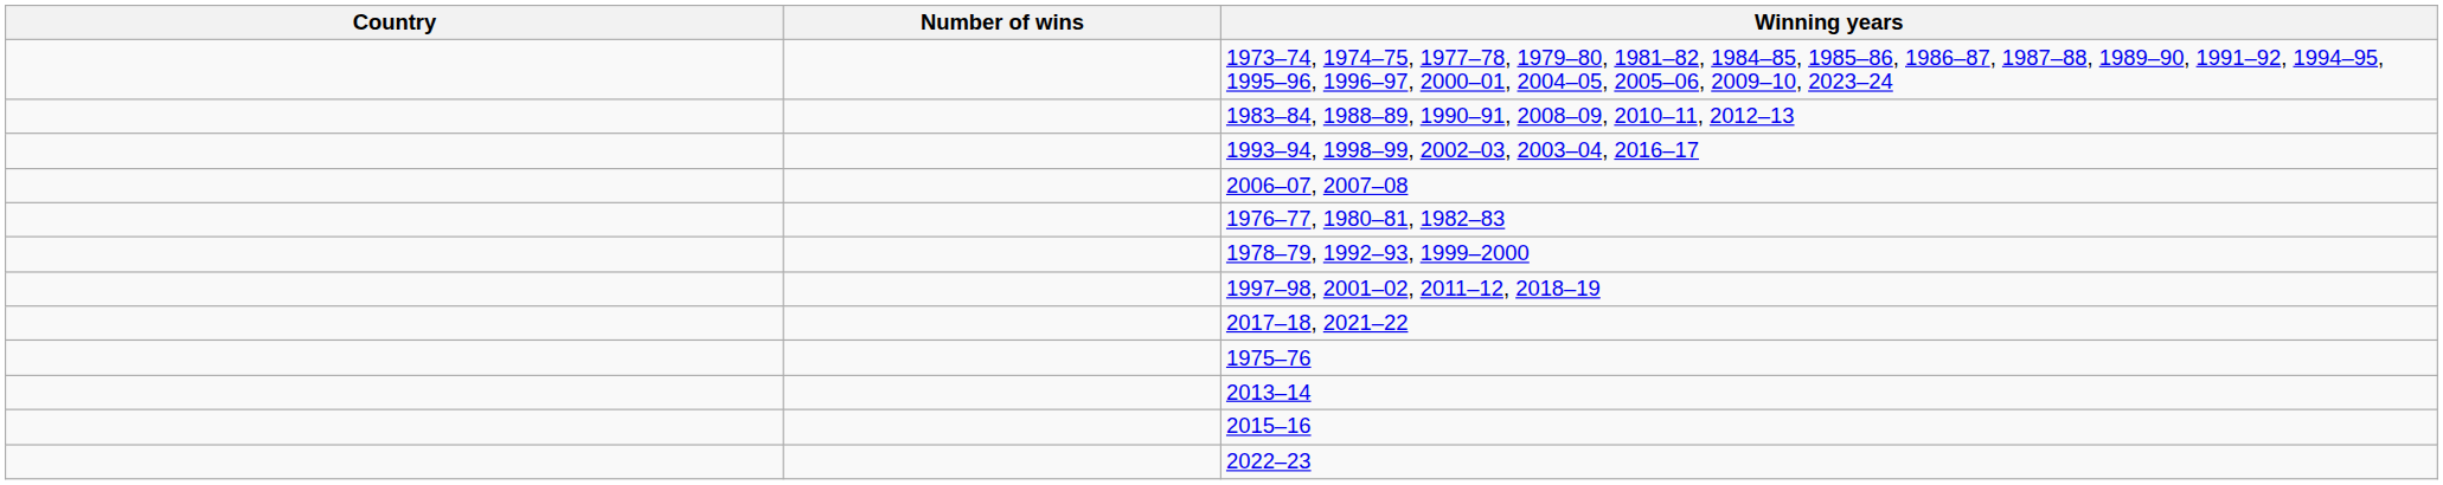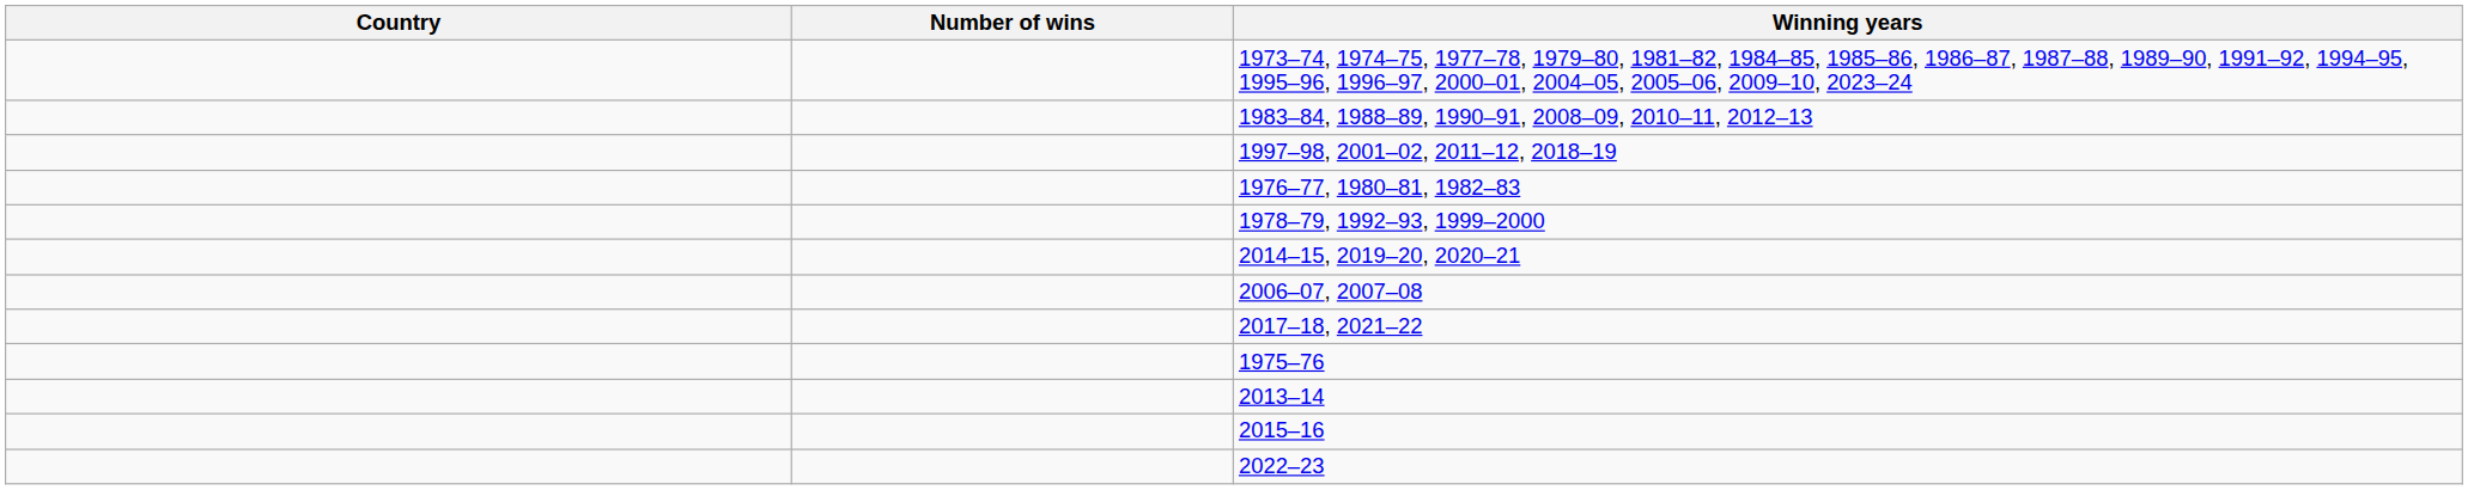- row: 1993–94, 1998–99, 2002–03, 2003–04, 2016–17
rows swapped: 1997–98, 2001–02, 2011–12, 2018–19 <-> 2006–07, 2007–08
+ row: 2014–15, 2019–20, 2020–21
